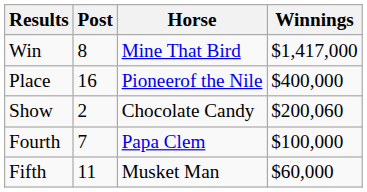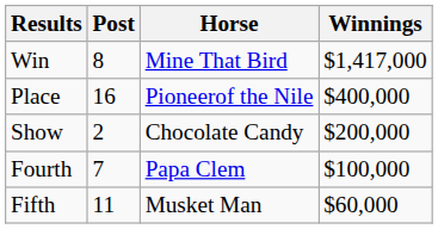Show | Winnings: $200,060 -> $200,000
